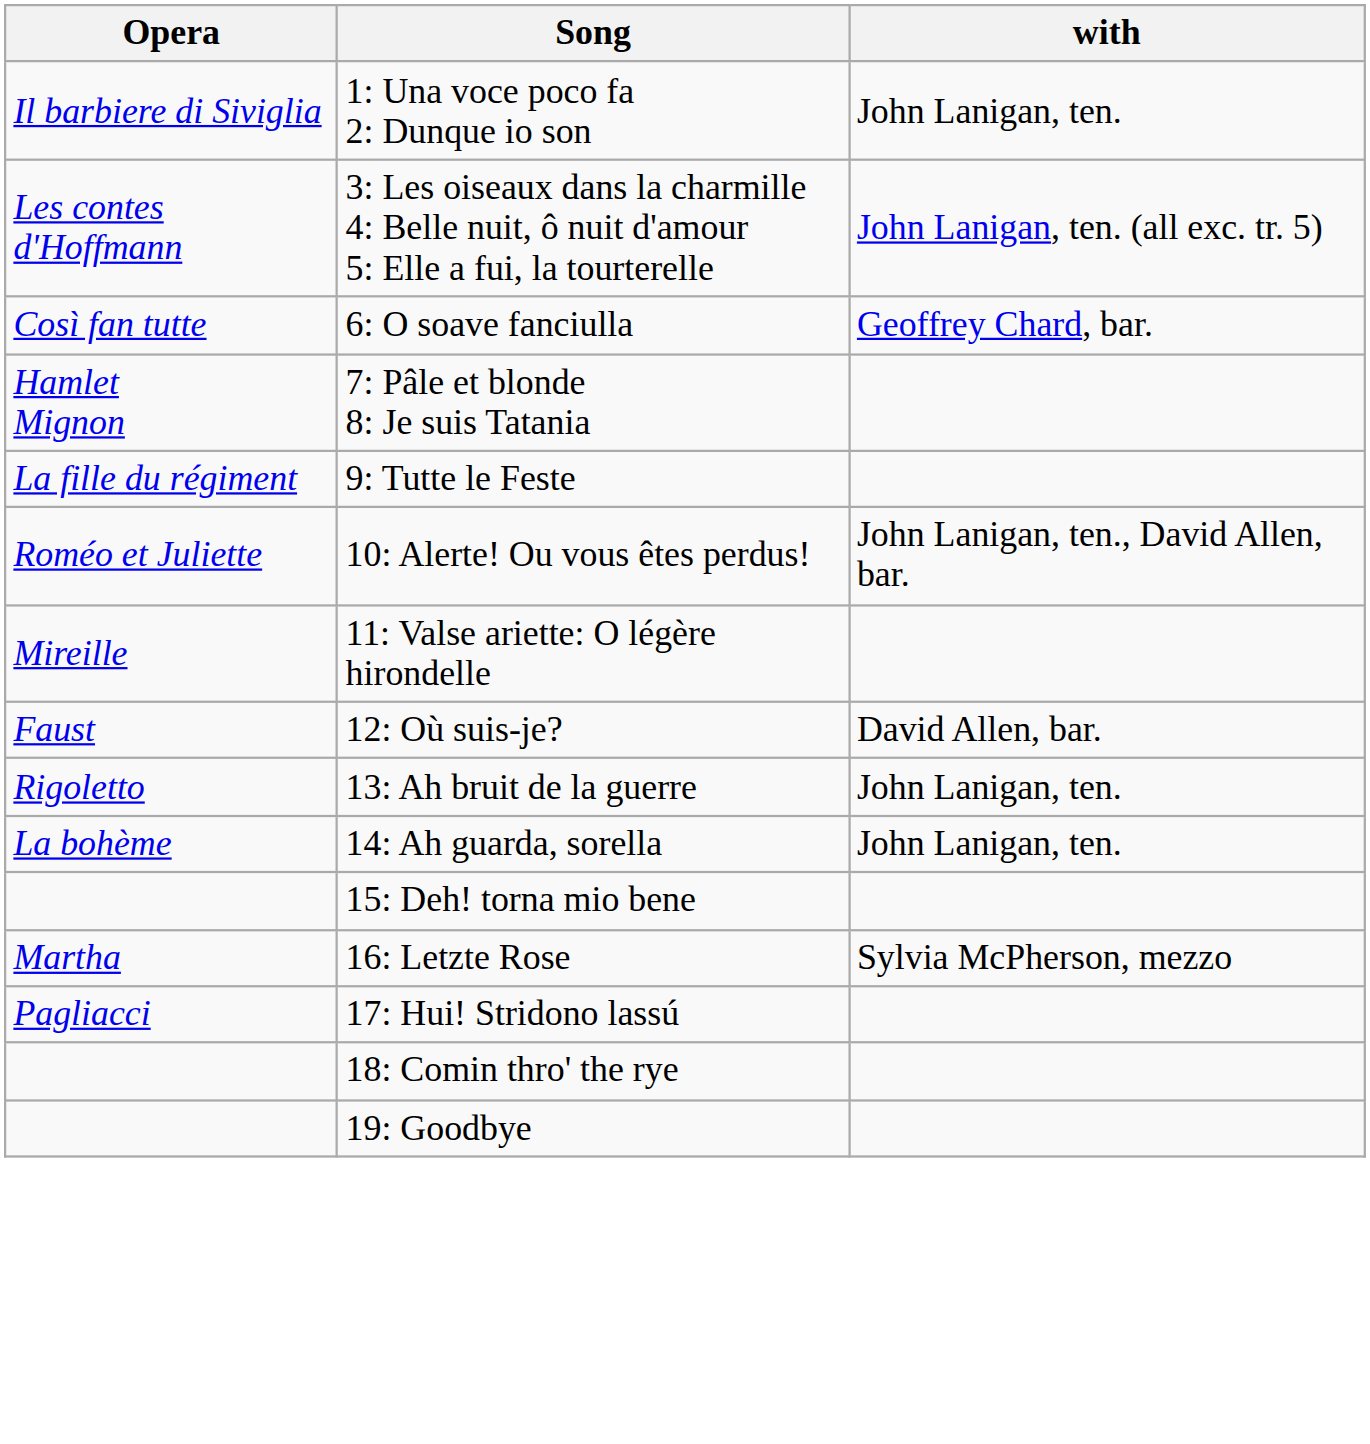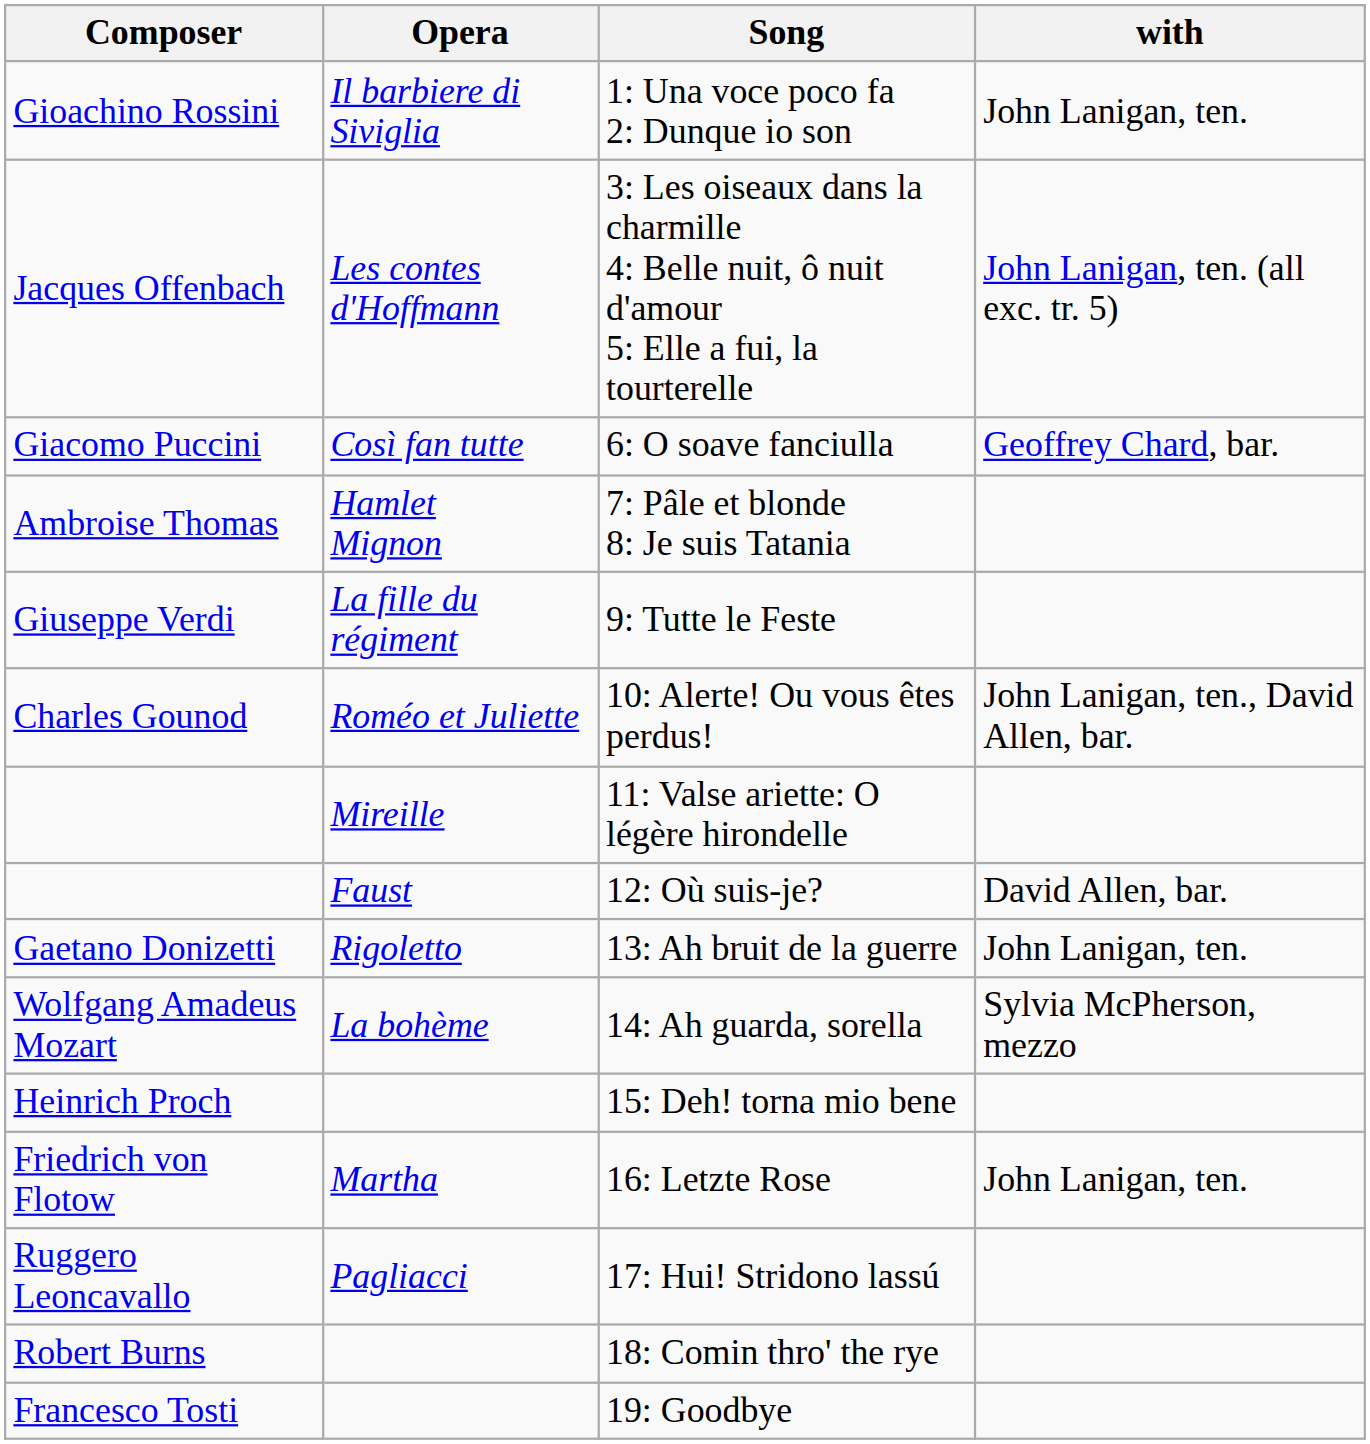+ column: Composer | Gioachino Rossini | Jacques Offenbach | Giacomo Puccini | Ambroise Thomas | Giuseppe Verdi | Charles Gounod | Gaetano Donizetti | Wolfgang Amadeus Mozart | Heinrich Proch | Friedrich von Flotow | Ruggero Leoncavallo | Robert Burns | Francesco Tosti
14: Ah guarda, sorella | with: John Lanigan, ten. -> Sylvia McPherson, mezzo
16: Letzte Rose | with: Sylvia McPherson, mezzo -> John Lanigan, ten.
